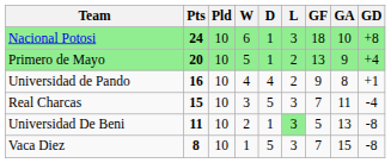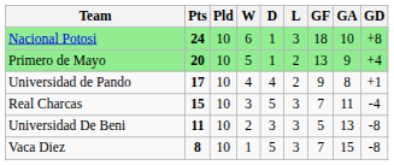Universidad de Pando | Pts: 16 -> 17
Universidad De Beni | D: 1 -> 3
Universidad De Beni | L: lightgreen background -> no background
